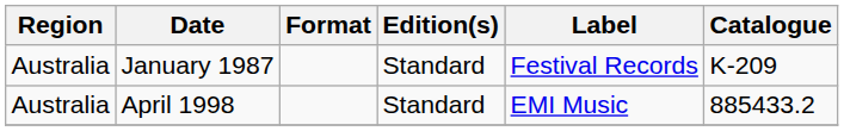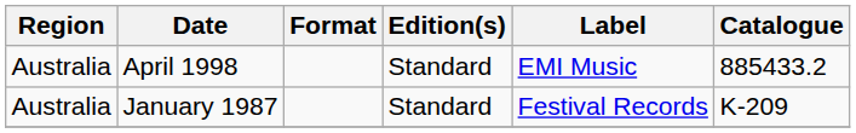rows swapped: January 1987 <-> April 1998
